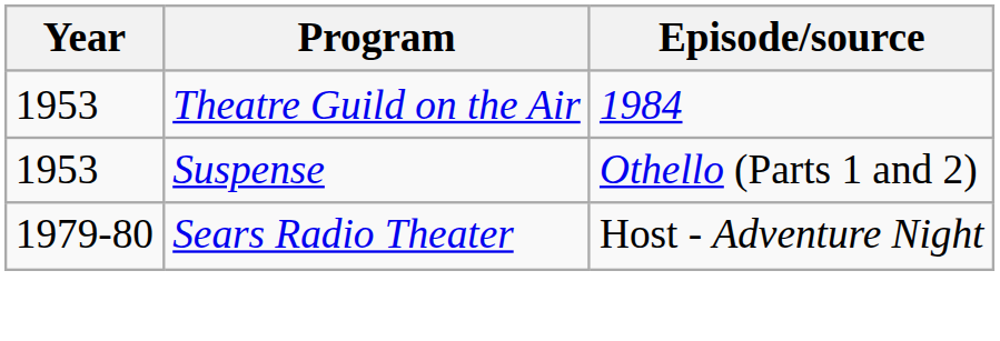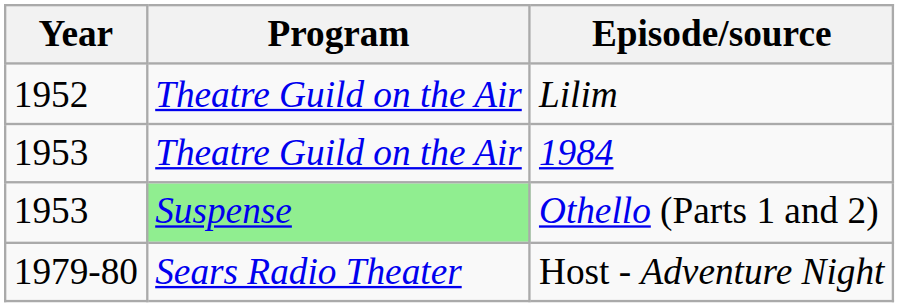+ row: 1952 | Theatre Guild on the Air | Lilim
Othello (Parts 1 and 2) | Program: no background -> lightgreen background
